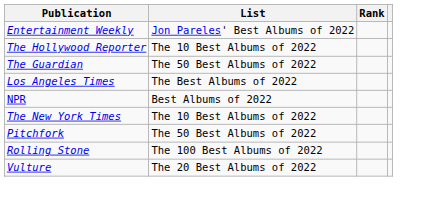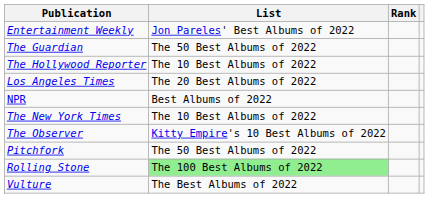rows swapped: The Guardian <-> The Hollywood Reporter
Los Angeles Times | List: The Best Albums of 2022 -> The 20 Best Albums of 2022
+ row: The Observer | Kitty Empire's 10 Best Albums of 2022
Rolling Stone | List: no background -> lightgreen background
Vulture | List: The 20 Best Albums of 2022 -> The Best Albums of 2022
